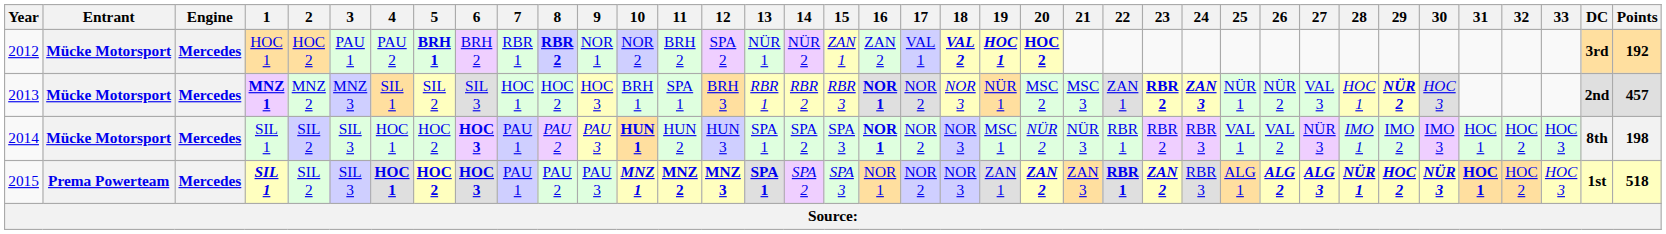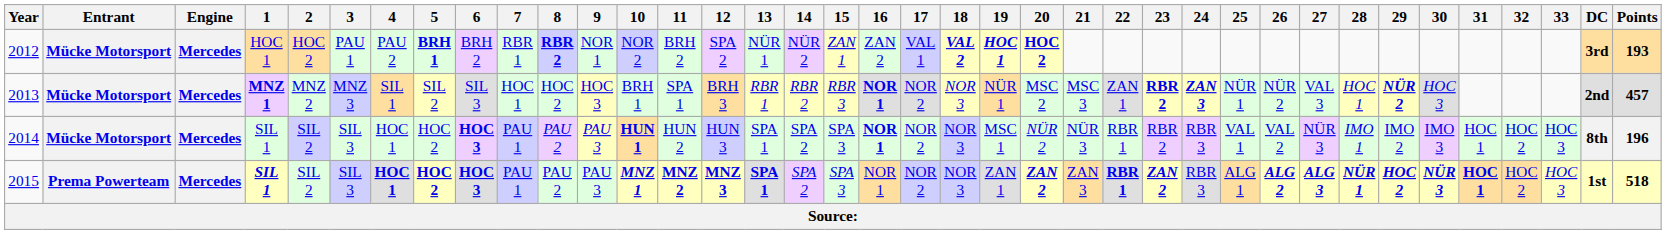2012 | Points: 192 -> 193
2014 | Points: 198 -> 196
